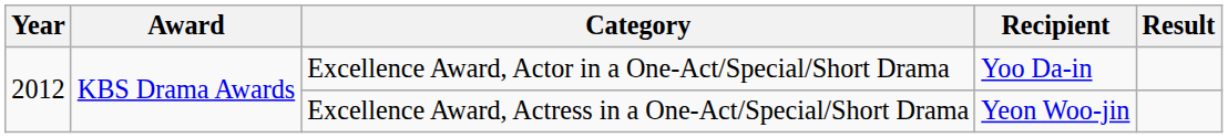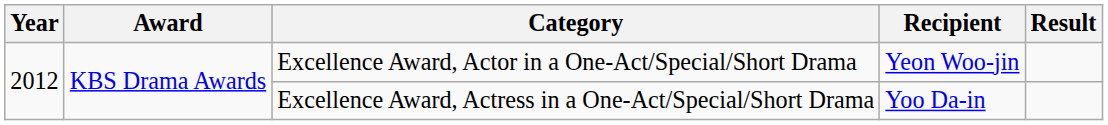Excellence Award, Actor in a One-Act/Special/Short Drama | Recipient: Yoo Da-in -> Yeon Woo-jin
Excellence Award, Actress in a One-Act/Special/Short Drama | Recipient: Yeon Woo-jin -> Yoo Da-in
